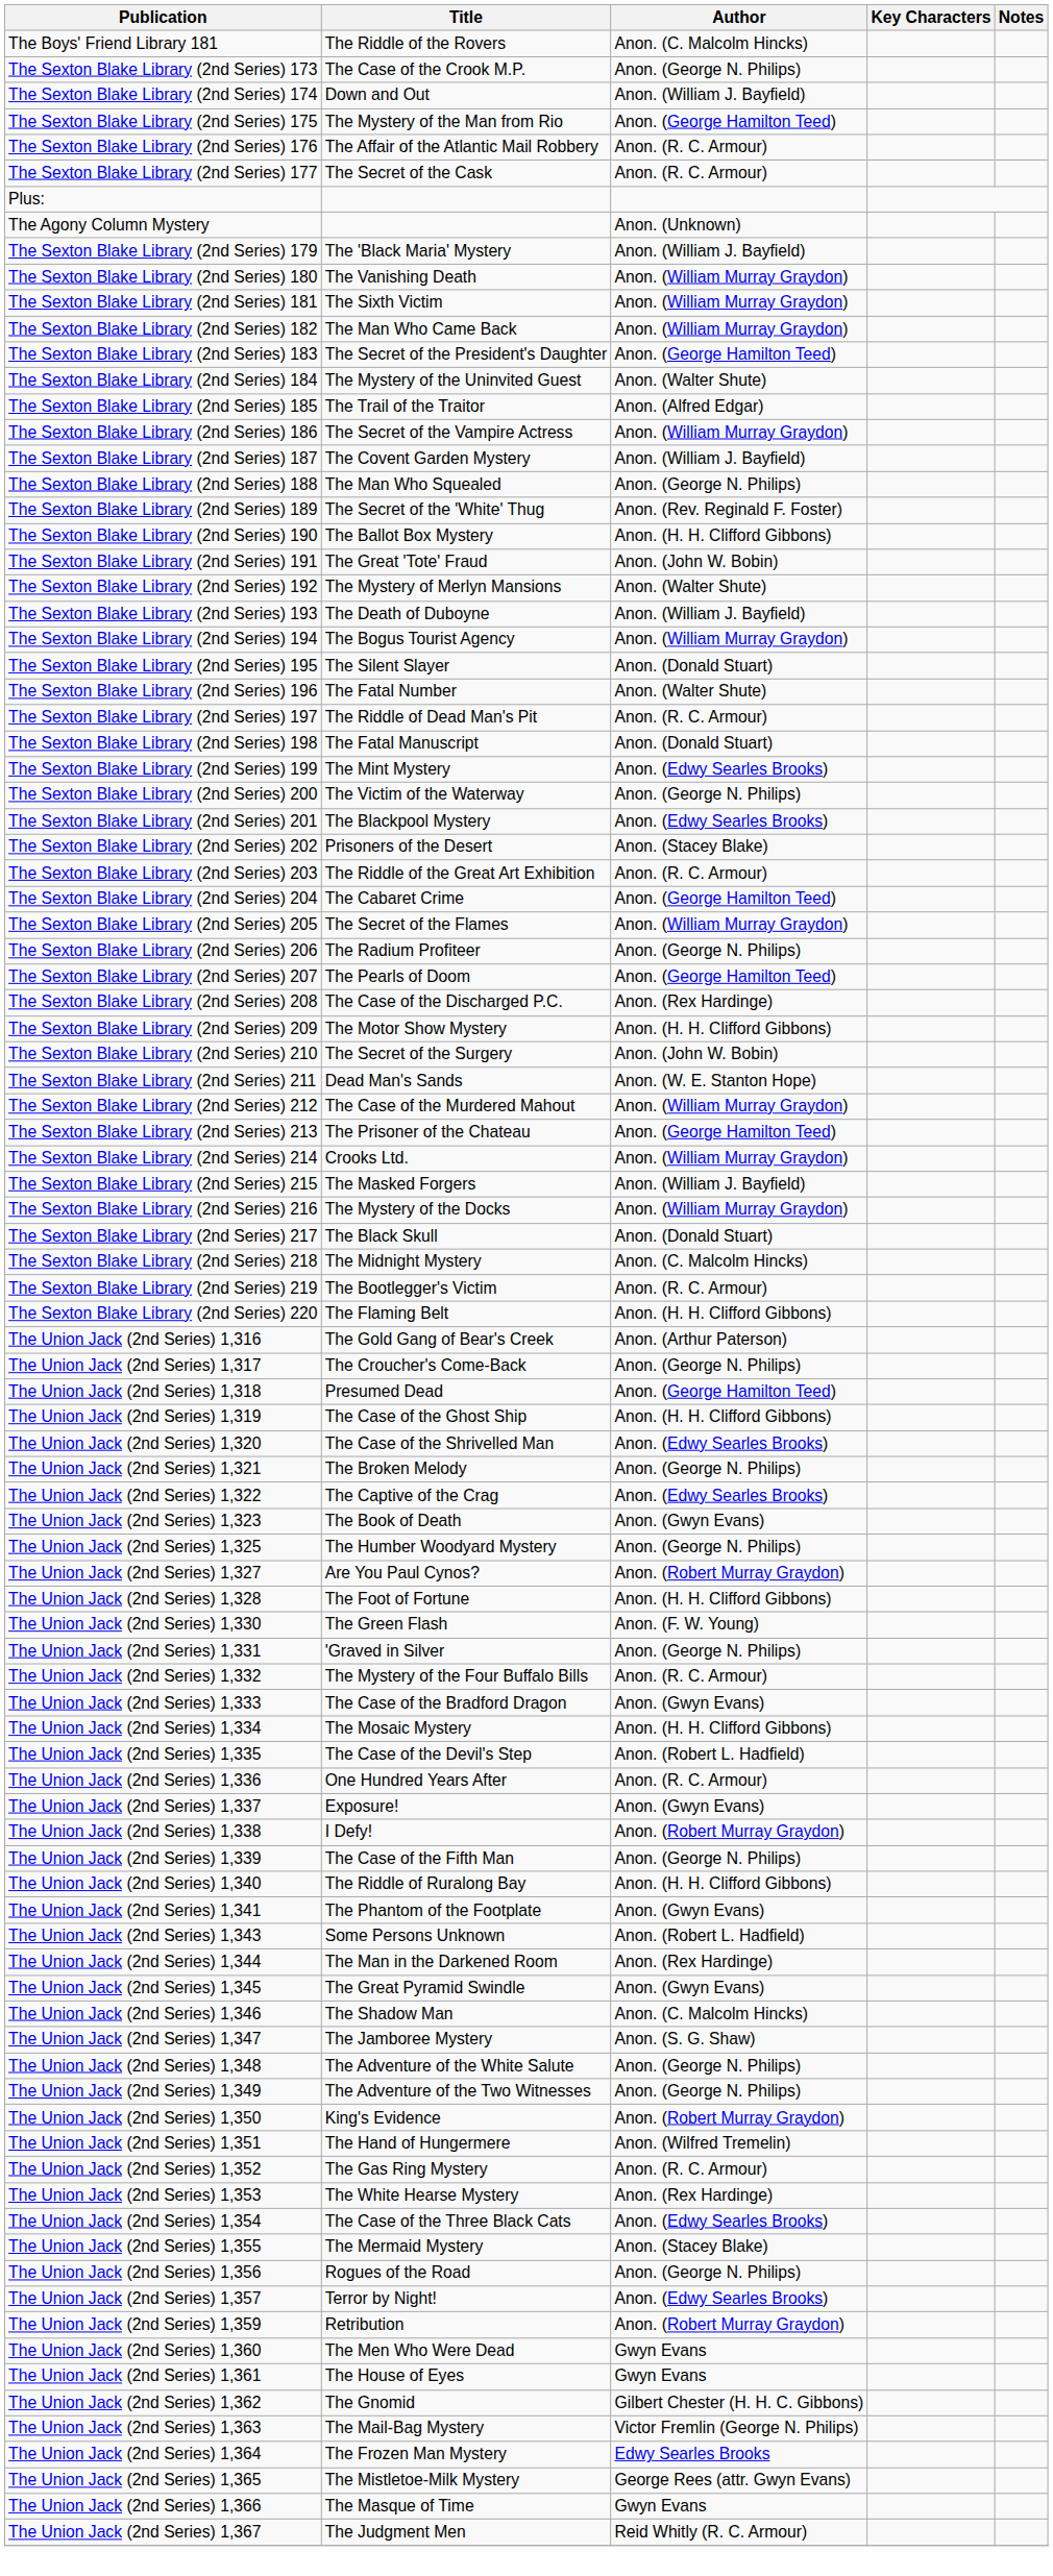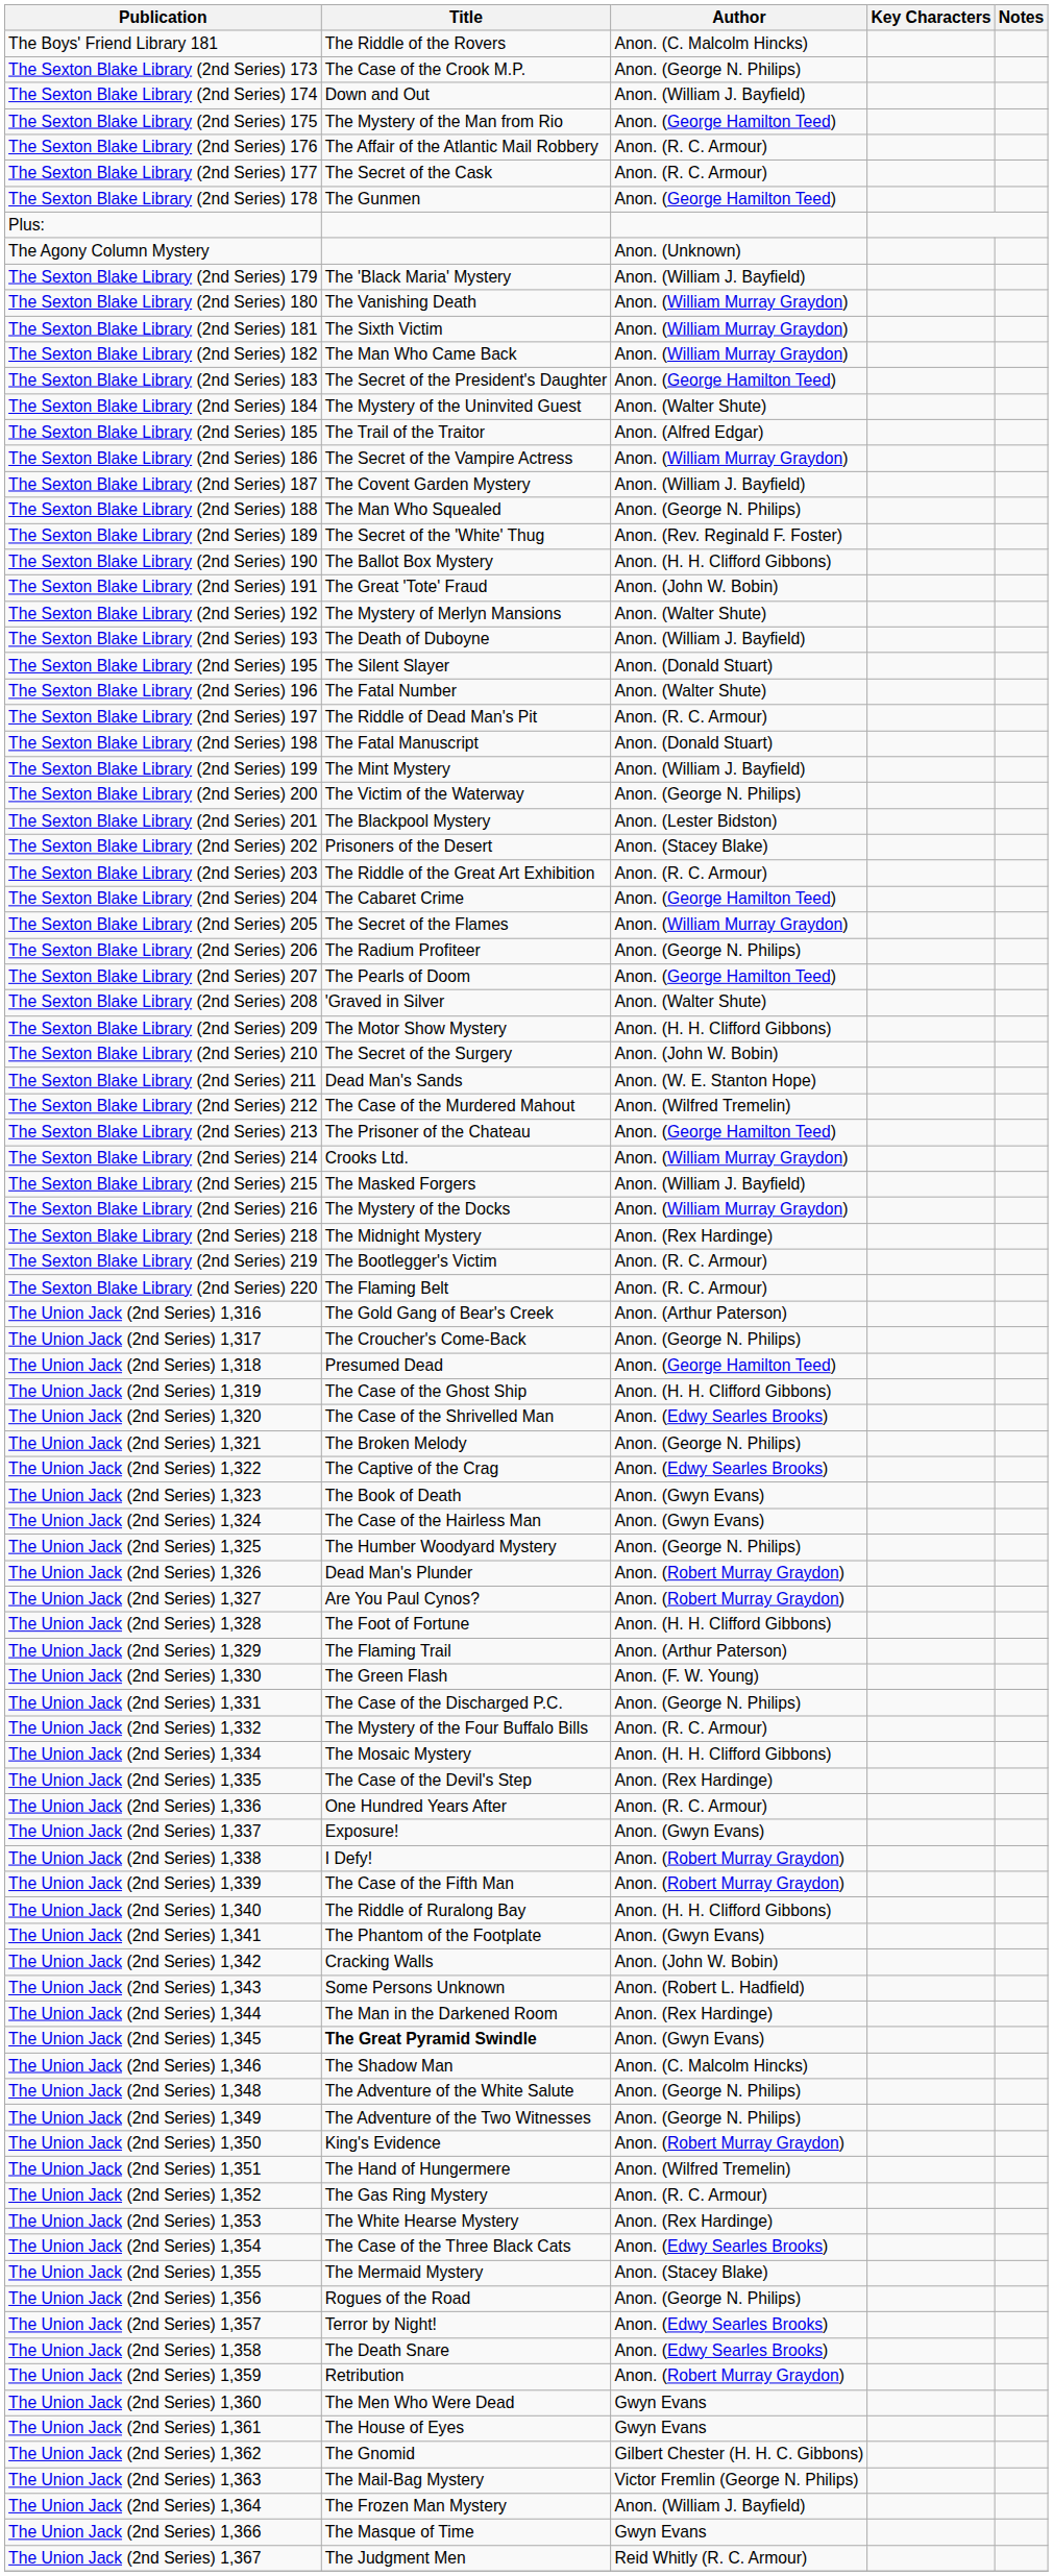+ row: The Sexton Blake Library (2nd Series) 178 | The Gunmen | Anon. (George Hamilton Teed)
- row: The Sexton Blake Library (2nd Series) 194 | The Bogus Tourist Agency | Anon. (William Murray Graydon)
The Sexton Blake Library (2nd Series) 199 | Author: Anon. (Edwy Searles Brooks) -> Anon. (William J. Bayfield)
The Sexton Blake Library (2nd Series) 201 | Author: Anon. (Edwy Searles Brooks) -> Anon. (Lester Bidston)
The Sexton Blake Library (2nd Series) 208 | Title: The Case of the Discharged P.C. -> 'Graved in Silver
The Sexton Blake Library (2nd Series) 208 | Author: Anon. (Rex Hardinge) -> Anon. (Walter Shute)
The Sexton Blake Library (2nd Series) 212 | Author: Anon. (William Murray Graydon) -> Anon. (Wilfred Tremelin)
- row: The Sexton Blake Library (2nd Series) 217 | The Black Skull | Anon. (Donald Stuart)
The Sexton Blake Library (2nd Series) 218 | Author: Anon. (C. Malcolm Hincks) -> Anon. (Rex Hardinge)
The Sexton Blake Library (2nd Series) 220 | Author: Anon. (H. H. Clifford Gibbons) -> Anon. (R. C. Armour)
+ row: The Union Jack (2nd Series) 1,324 | The Case of the Hairless Man | Anon. (Gwyn Evans)
+ row: The Union Jack (2nd Series) 1,326 | Dead Man's Plunder | Anon. (Robert Murray Graydon)
+ row: The Union Jack (2nd Series) 1,329 | The Flaming Trail | Anon. (Arthur Paterson)
The Union Jack (2nd Series) 1,331 | Title: 'Graved in Silver -> The Case of the Discharged P.C.
- row: The Union Jack (2nd Series) 1,333 | The Case of the Bradford Dragon | Anon. (Gwyn Evans)
The Union Jack (2nd Series) 1,335 | Author: Anon. (Robert L. Hadfield) -> Anon. (Rex Hardinge)
The Union Jack (2nd Series) 1,339 | Author: Anon. (George N. Philips) -> Anon. (Robert Murray Graydon)
+ row: The Union Jack (2nd Series) 1,342 | Cracking Walls | Anon. (John W. Bobin)
The Union Jack (2nd Series) 1,345 | Title: normal -> bold
- row: The Union Jack (2nd Series) 1,347 | The Jamboree Mystery | Anon. (S. G. Shaw)
+ row: The Union Jack (2nd Series) 1,358 | The Death Snare | Anon. (Edwy Searles Brooks)
The Union Jack (2nd Series) 1,364 | Author: Edwy Searles Brooks -> Anon. (William J. Bayfield)
- row: The Union Jack (2nd Series) 1,365 | The Mistletoe-Milk Mystery | George Rees (attr. Gwyn Evans)
